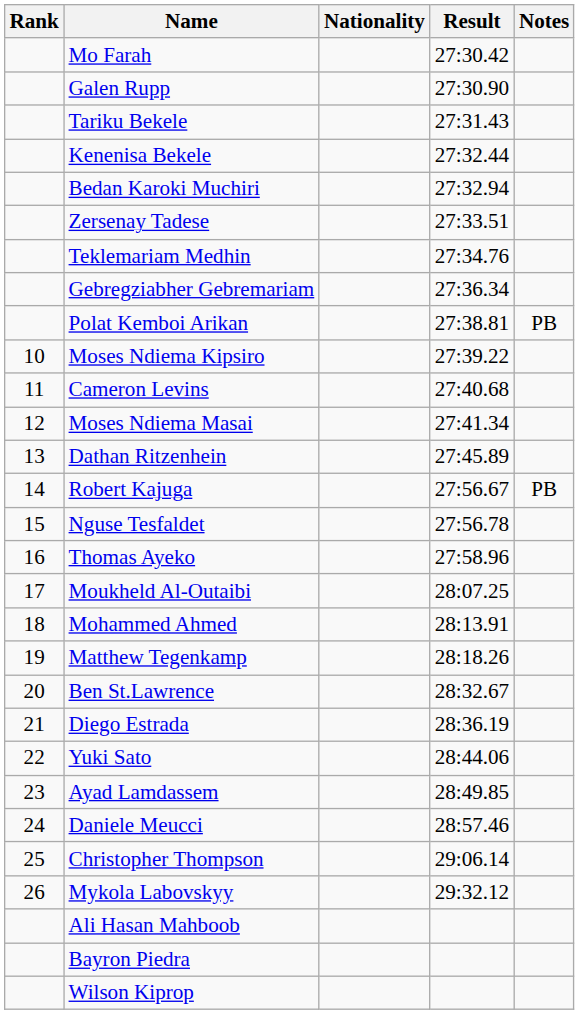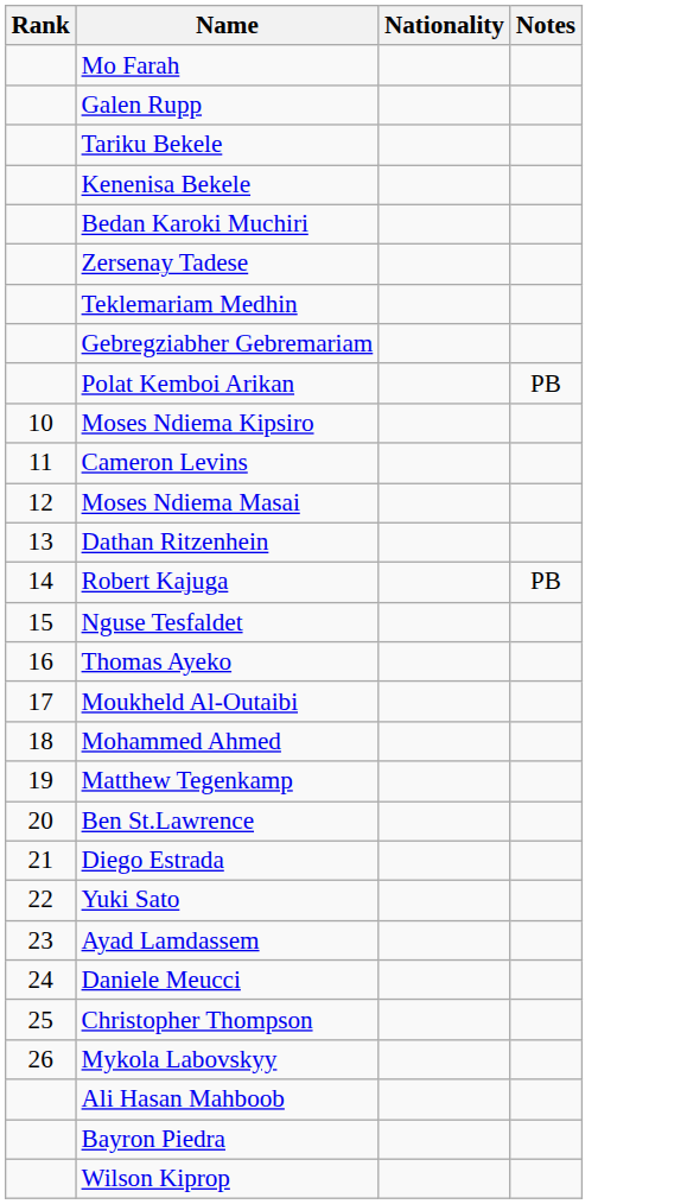- column: Result | 27:30.42 | 27:30.90 | 27:31.43 | 27:32.44 | 27:32.94 | 27:33.51 | 27:34.76 | 27:36.34 | 27:38.81 | 27:39.22 | 27:40.68 | 27:41.34 | 27:45.89 | 27:56.67 | 27:56.78 | 27:58.96 | 28:07.25 | 28:13.91 | 28:18.26 | 28:32.67 | 28:36.19 | 28:44.06 | 28:49.85 | 28:57.46 | 29:06.14 | 29:32.12
